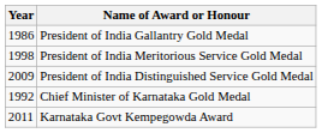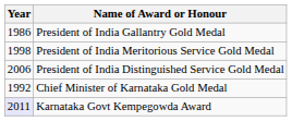President of India Distinguished Service Gold Medal | Year: 2009 -> 2006
Karnataka Govt Kempegowda Award | Year: no background -> lavender background
